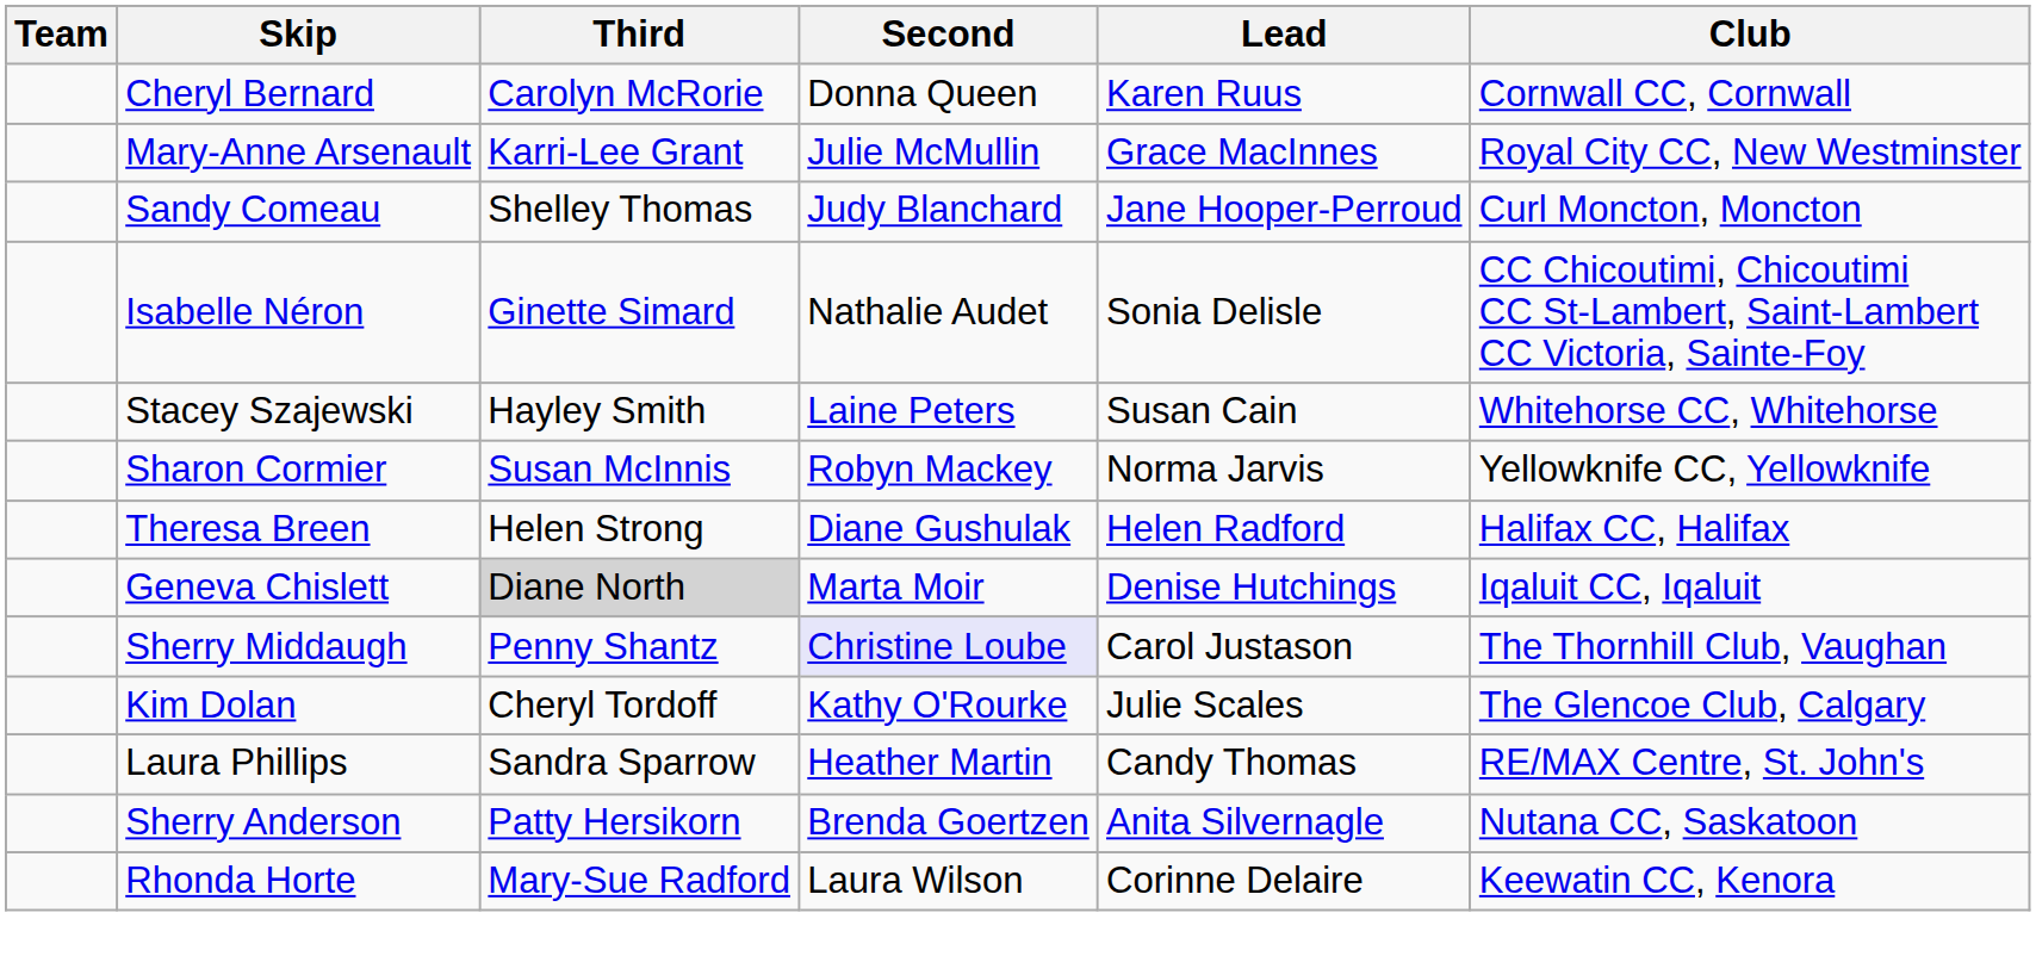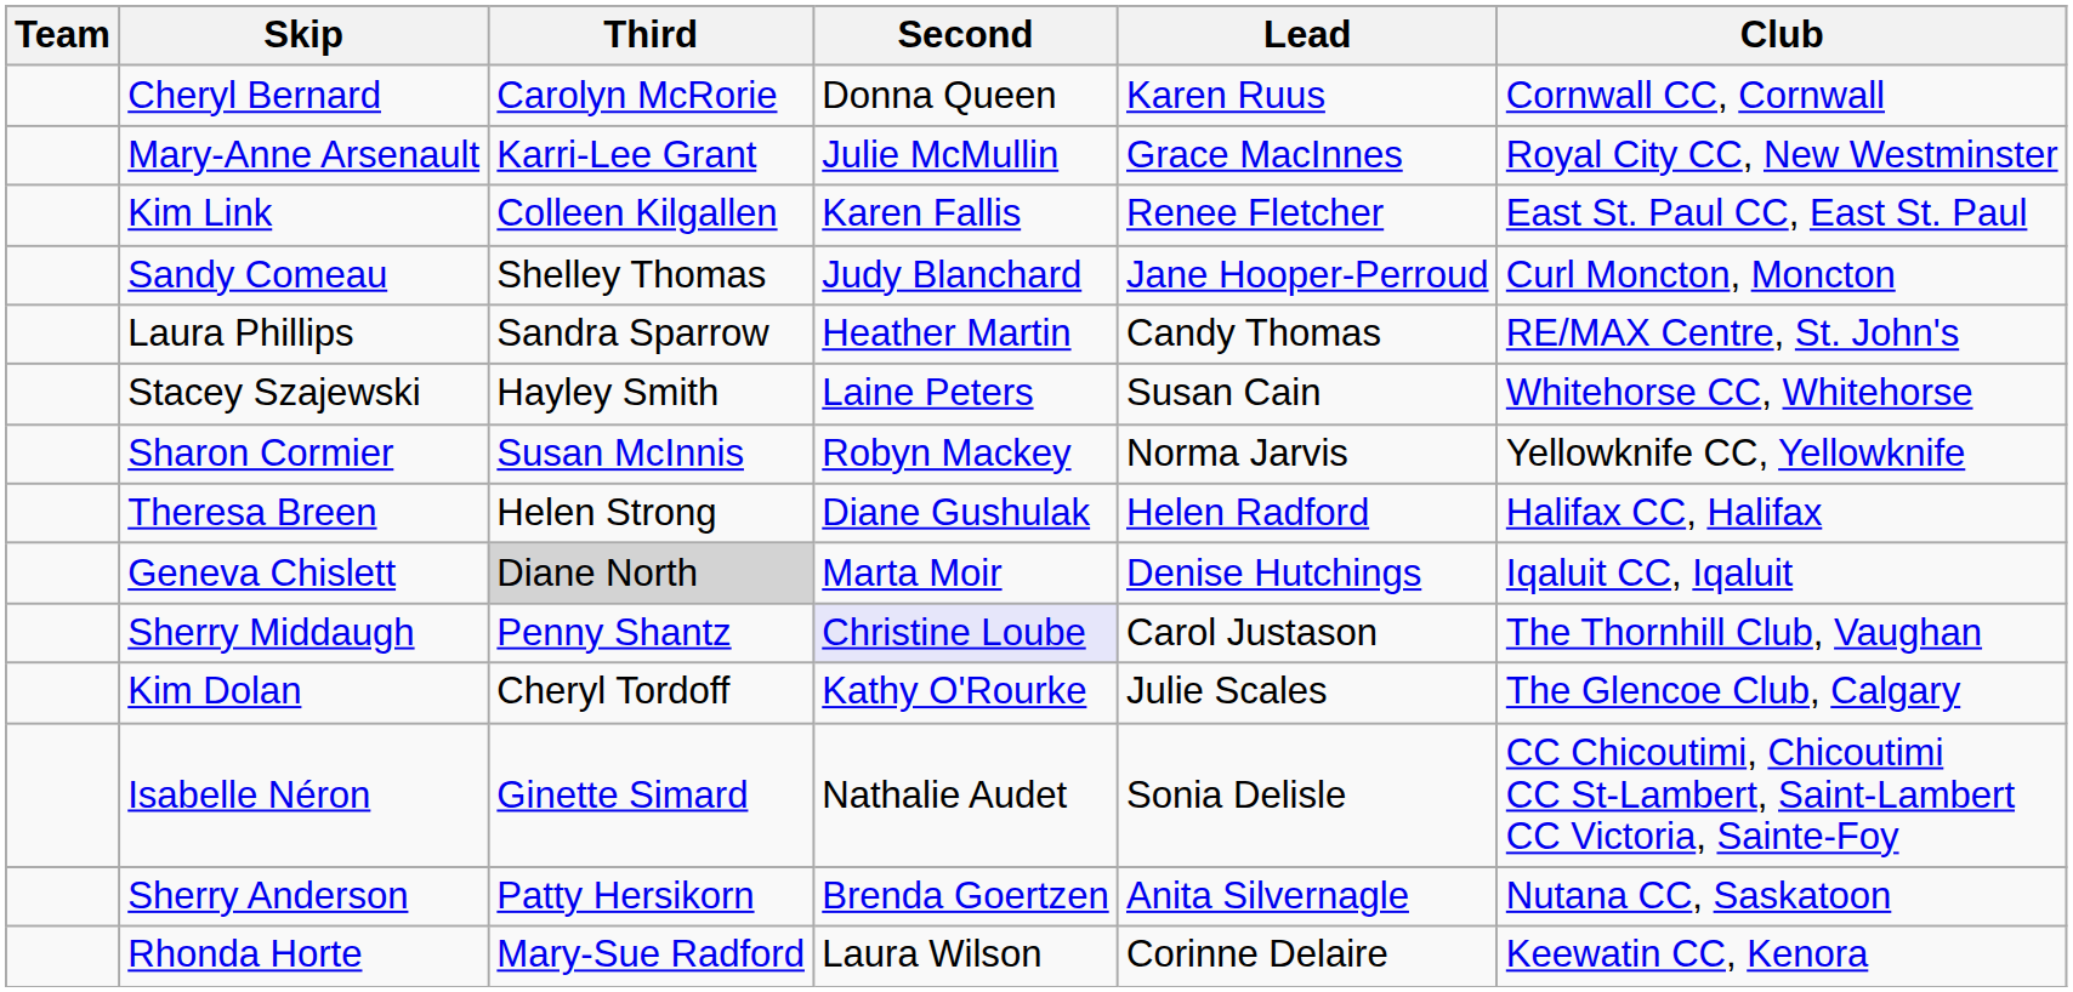+ row: Kim Link | Colleen Kilgallen | Karen Fallis | Renee Fletcher | East St. Paul CC, East St. Paul
rows swapped: Laura Phillips <-> Isabelle Néron
